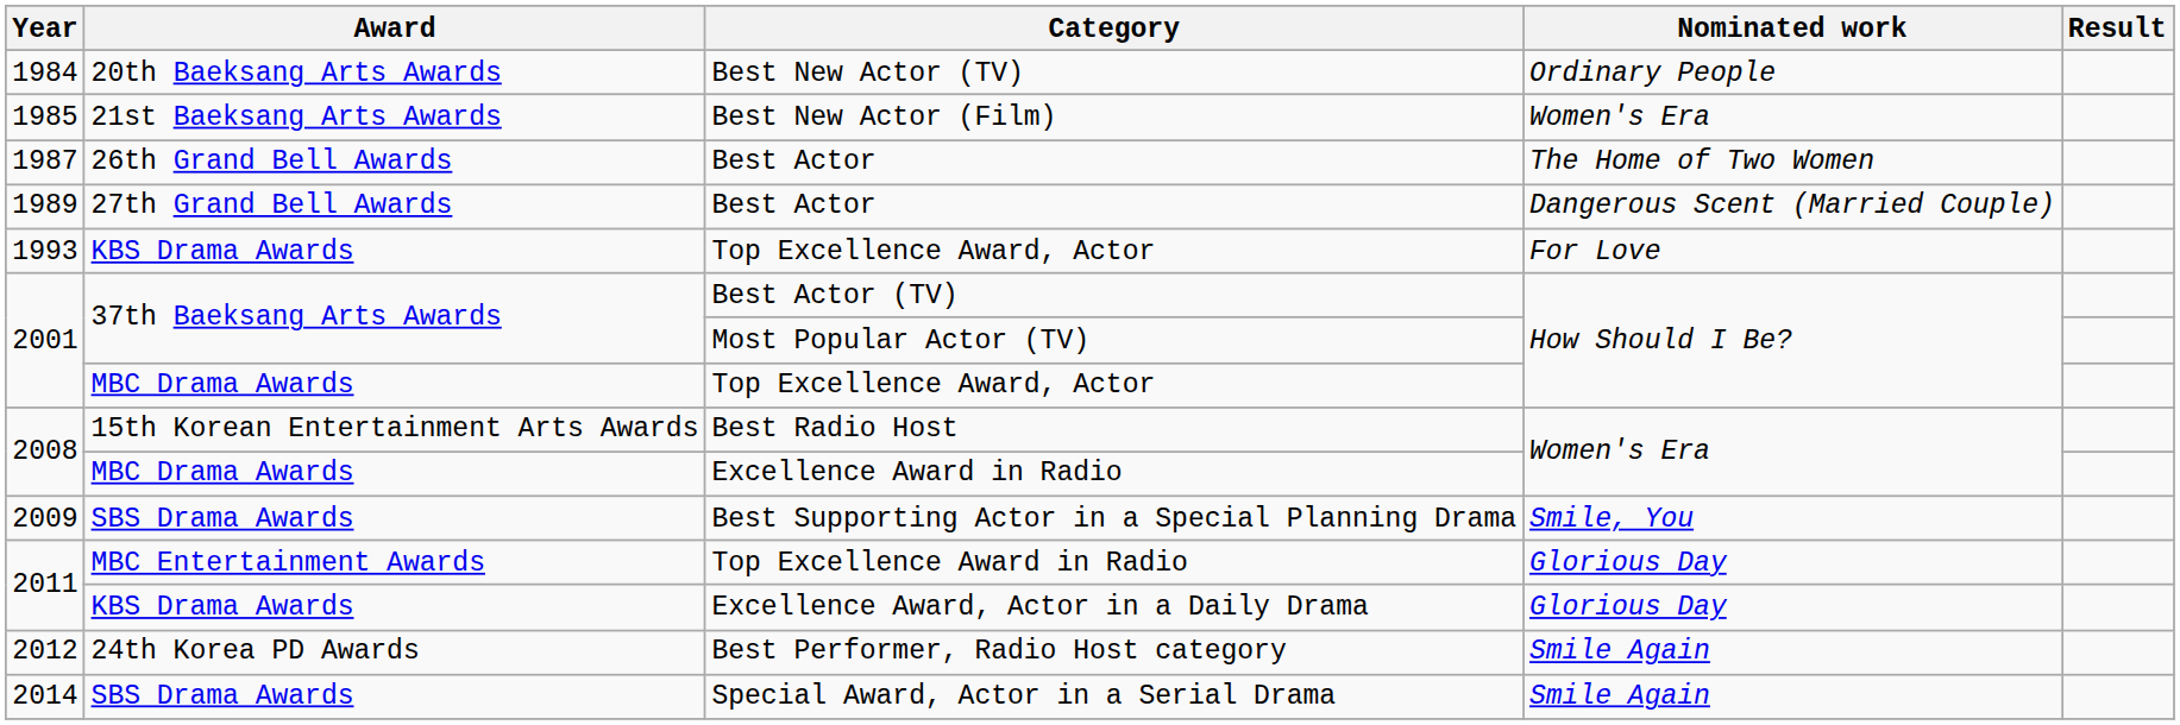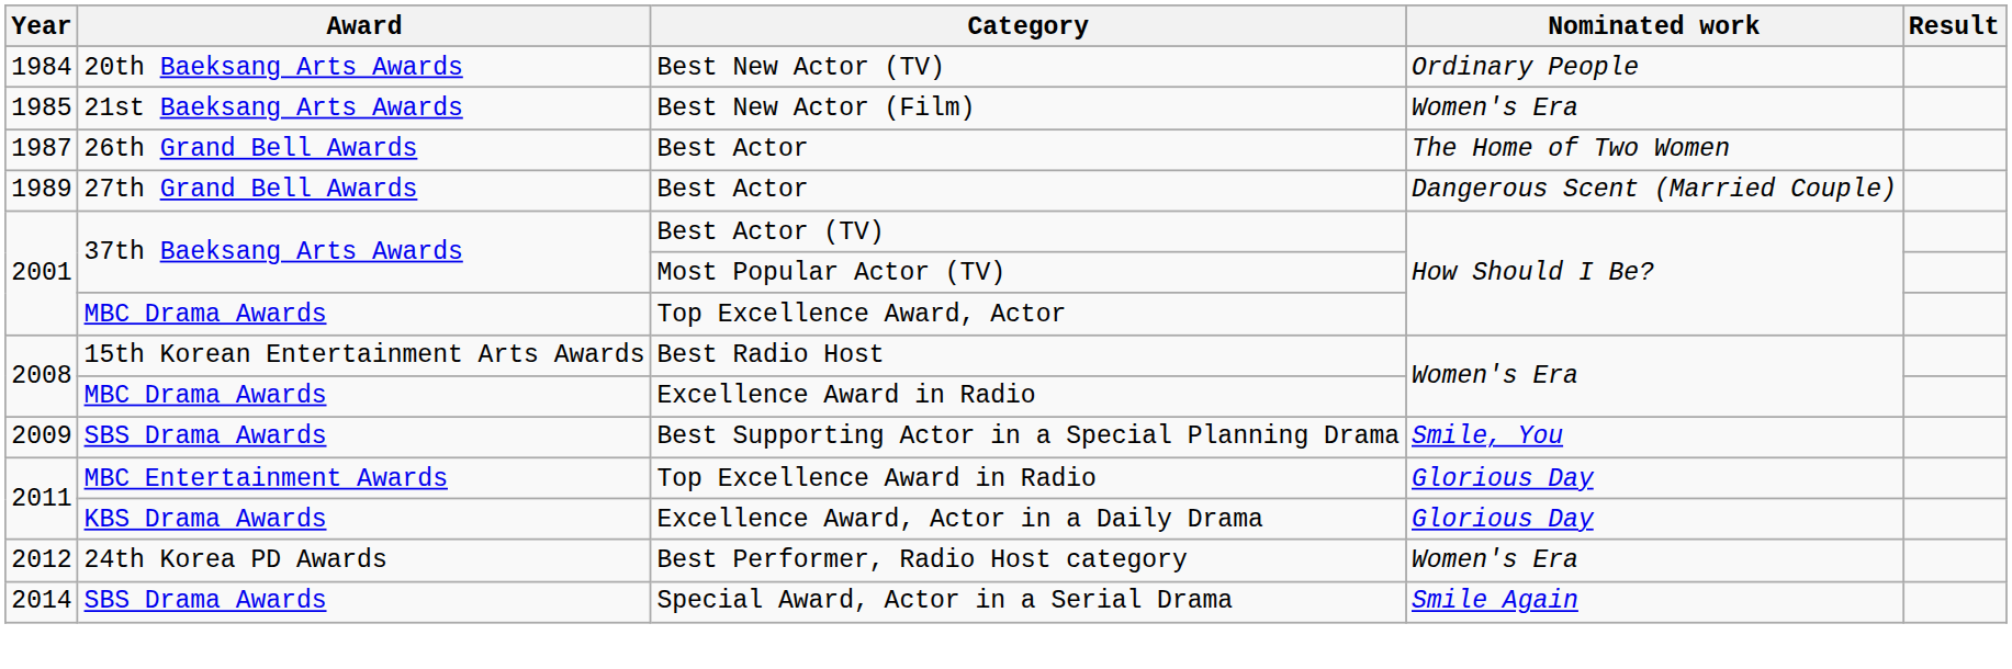- row: 1993 | KBS Drama Awards | Top Excellence Award, Actor | For Love
Best Performer, Radio Host category | Nominated work: Smile Again -> Women's Era
